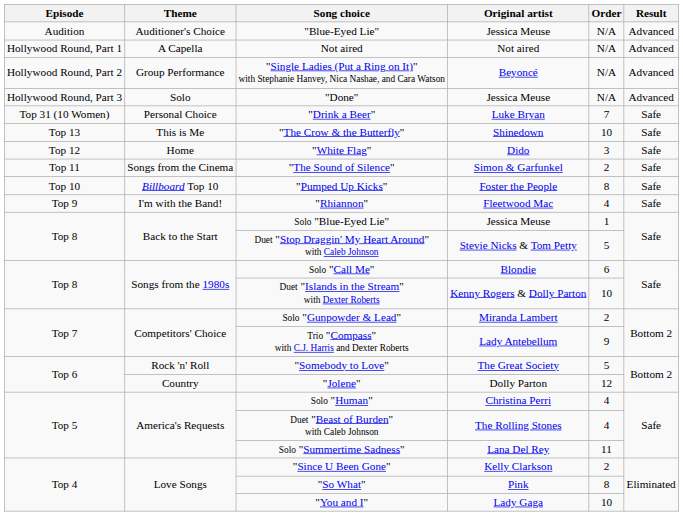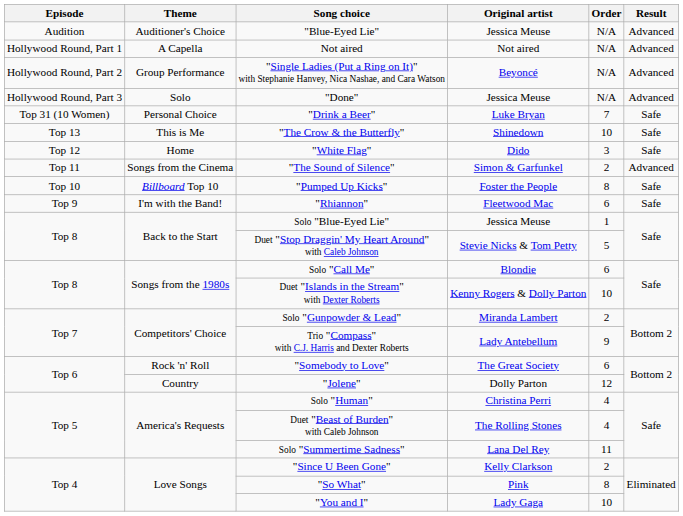"The Sound of Silence" | Result: Safe -> Advanced
"Rhiannon" | Order: 4 -> 6
"Somebody to Love" | Order: 5 -> 6
